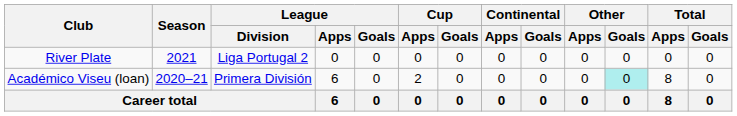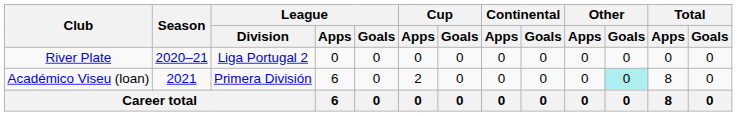River Plate | Season: 2021 -> 2020–21
Académico Viseu (loan) | Season: 2020–21 -> 2021
